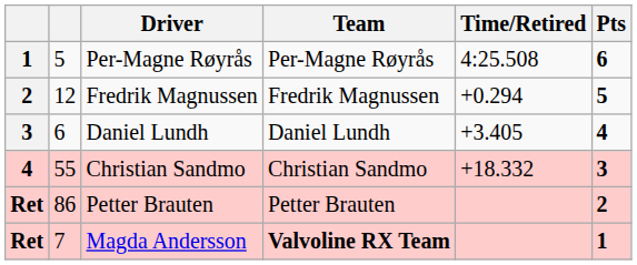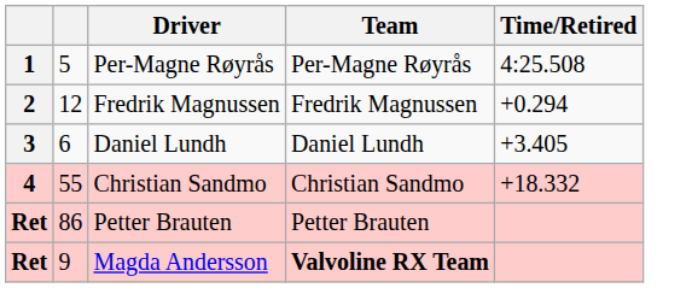- column: Pts | 6 | 5 | 4 | 3 | 2 | 1
Magda Andersson | column 2: 7 -> 9
